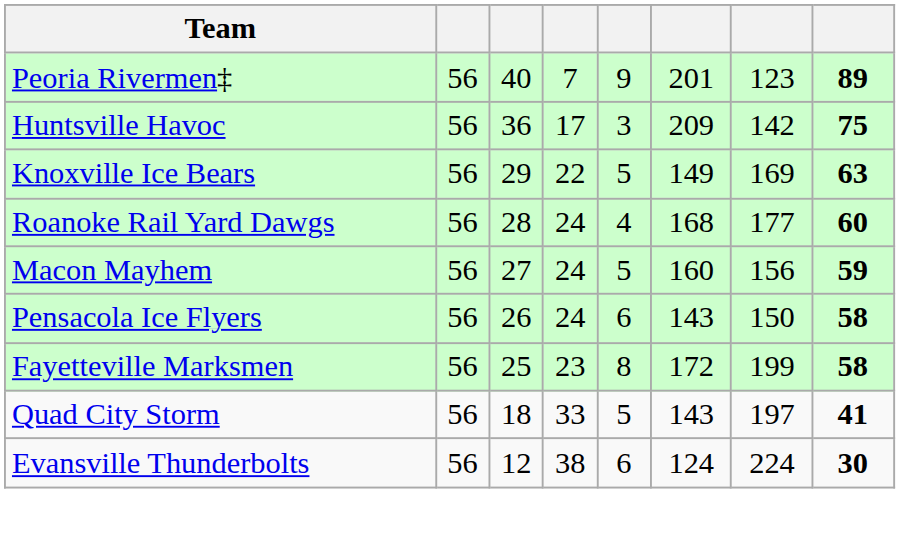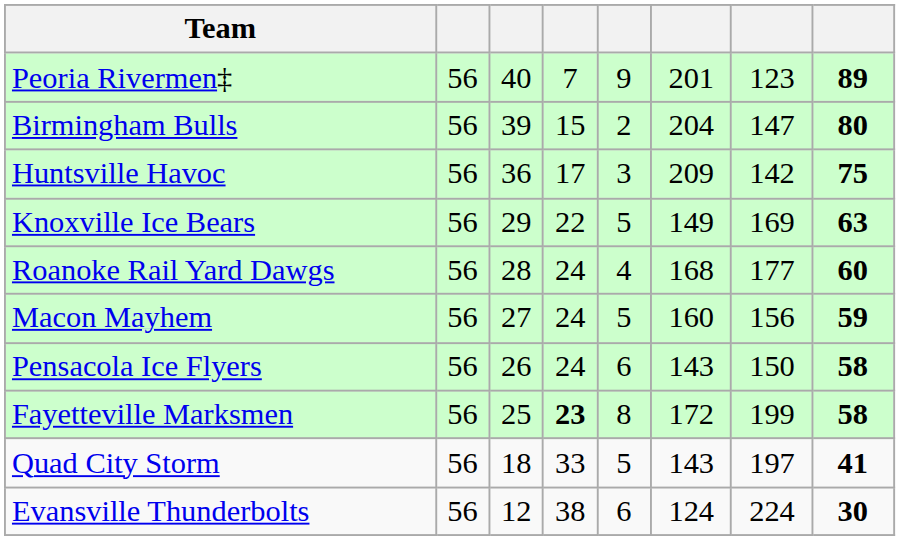+ row: Birmingham Bulls | 56 | 39 | 15 | 2 | 204 | 147 | 80
Fayetteville Marksmen | column 4: normal -> bold
